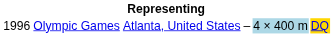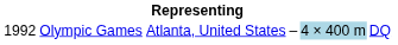Olympic Games | column 1: 1996 -> 1992
Olympic Games | column 6: gold background -> no background
